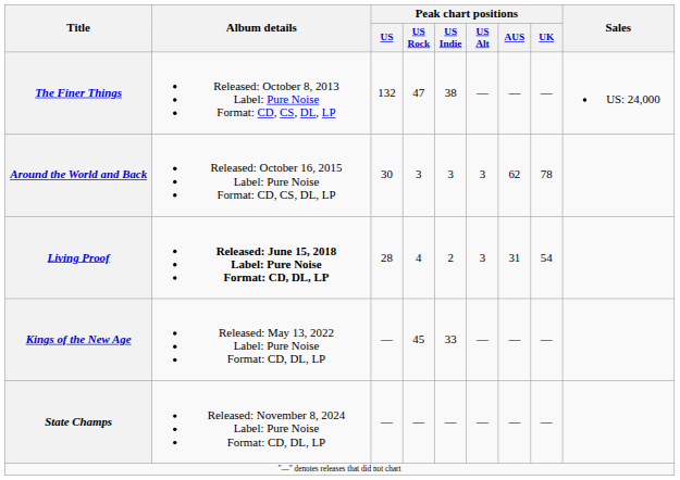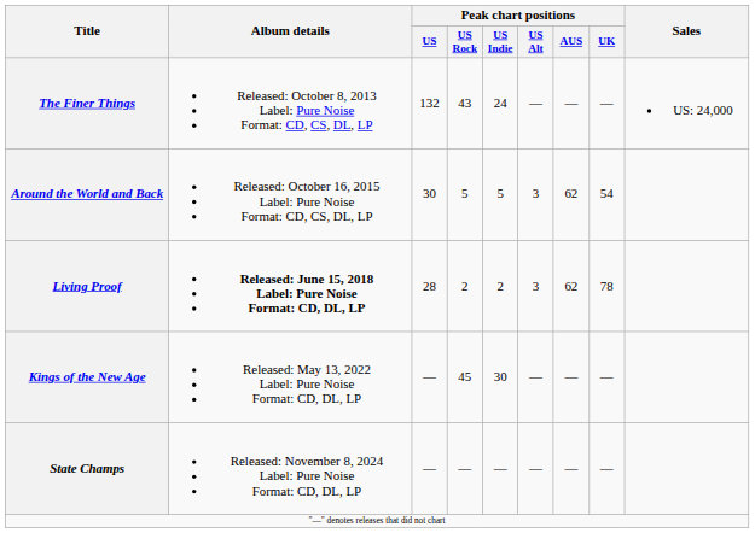The Finer Things | Peak chart positions / US Rock: 47 -> 43
The Finer Things | Peak chart positions / US Indie: 38 -> 24
Around the World and Back | Peak chart positions / US Rock: 3 -> 5
Around the World and Back | Peak chart positions / US Indie: 3 -> 5
Around the World and Back | Peak chart positions / UK: 78 -> 54
Living Proof | Peak chart positions / US Rock: 4 -> 2
Living Proof | Peak chart positions / AUS: 31 -> 62
Living Proof | Peak chart positions / UK: 54 -> 78
Kings of the New Age | Peak chart positions / US Indie: 33 -> 30
